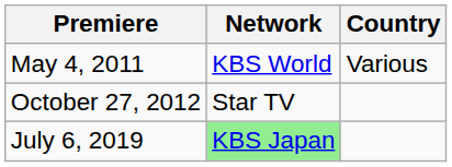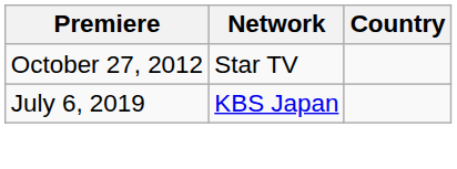- row: May 4, 2011 | KBS World | Various
July 6, 2019 | Network: lightgreen background -> no background
